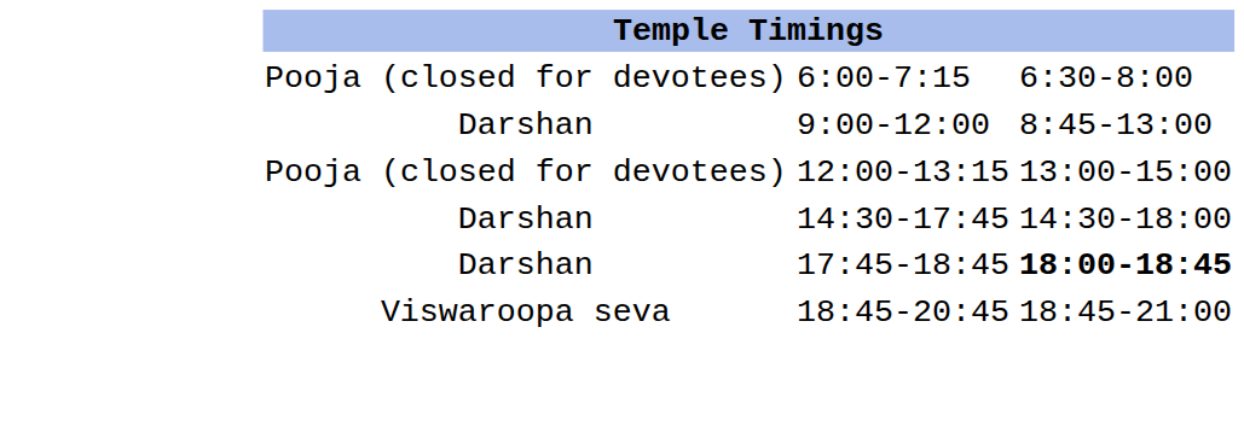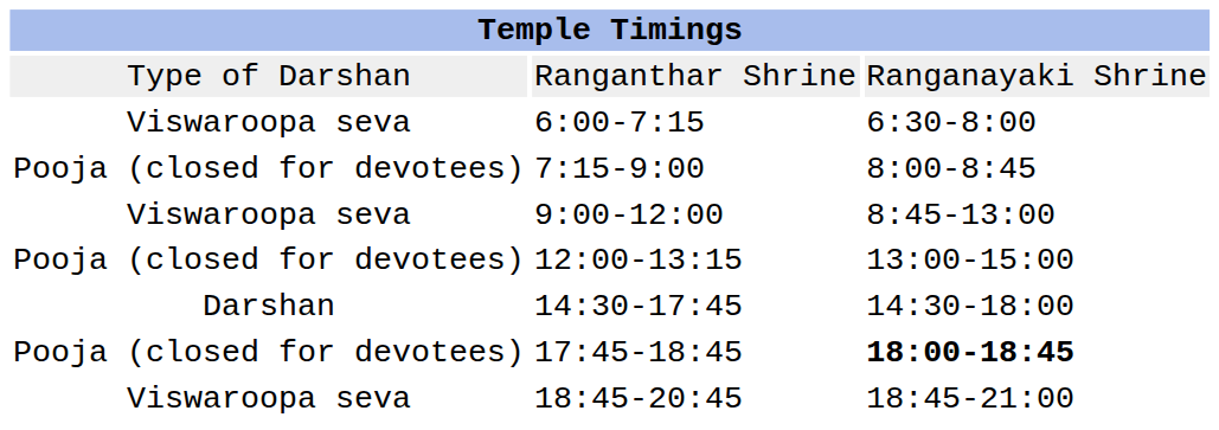+ row: Type of Darshan | Ranganthar Shrine | Ranganayaki Shrine
6:00-7:15 | column 1: Pooja (closed for devotees) -> Viswaroopa seva
+ row: Pooja (closed for devotees) | 7:15-9:00 | 8:00-8:45
9:00-12:00 | column 1: Darshan -> Viswaroopa seva
17:45-18:45 | column 1: Darshan -> Pooja (closed for devotees)
